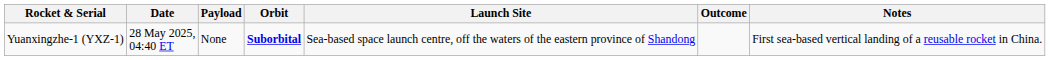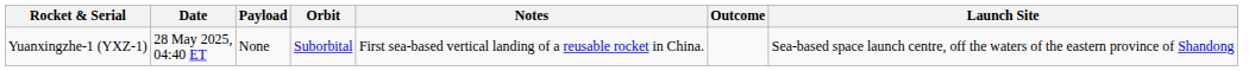columns swapped: Launch Site <-> Notes
Yuanxingzhe-1 (YXZ-1) | Orbit: bold -> normal
